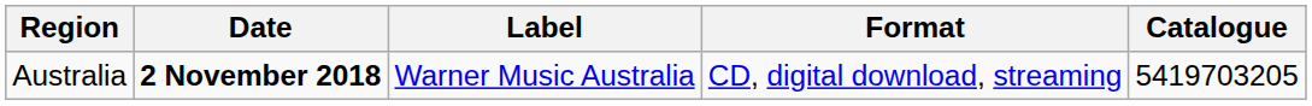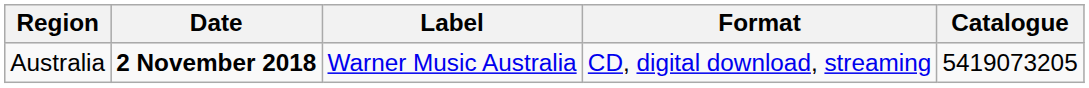Australia | Catalogue: 5419703205 -> 5419073205
